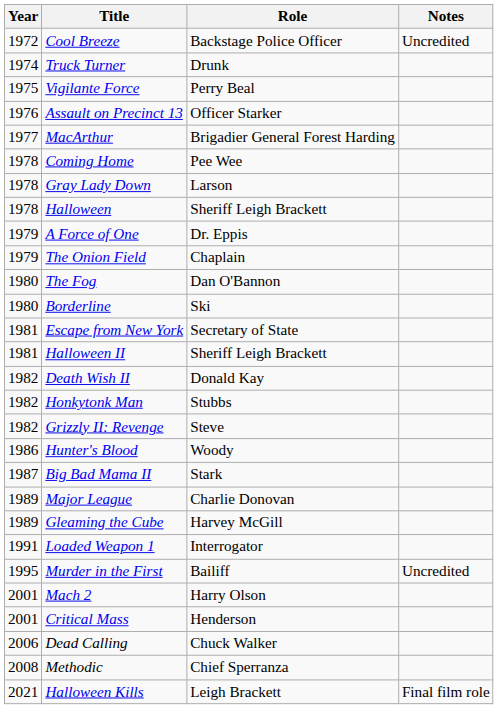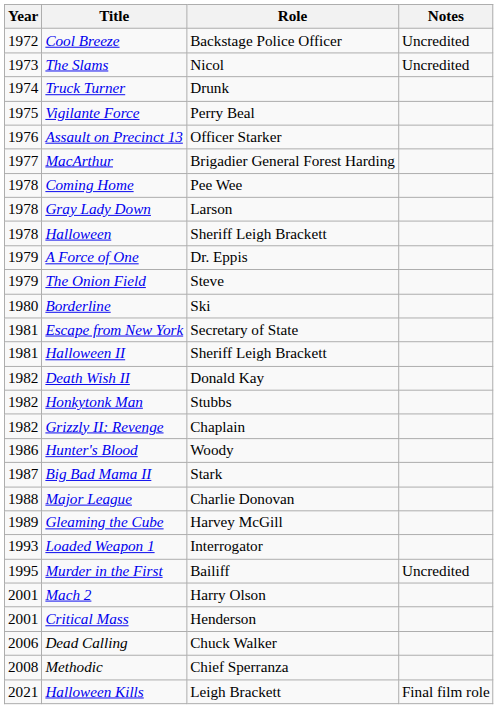+ row: 1973 | The Slams | Nicol | Uncredited
The Onion Field | Role: Chaplain -> Steve
- row: 1980 | The Fog | Dan O'Bannon
Grizzly II: Revenge | Role: Steve -> Chaplain
Major League | Year: 1989 -> 1988
Loaded Weapon 1 | Year: 1991 -> 1993
